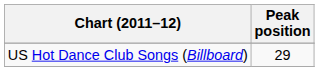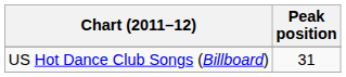US Hot Dance Club Songs (Billboard) | Peak position: 29 -> 31
